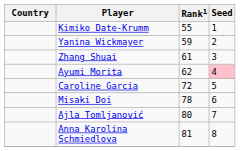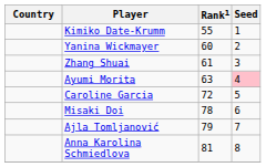Yanina Wickmayer | Rank1: 59 -> 60
Ayumi Morita | Rank1: 62 -> 63
Ajla Tomljanović | Rank1: 80 -> 79
